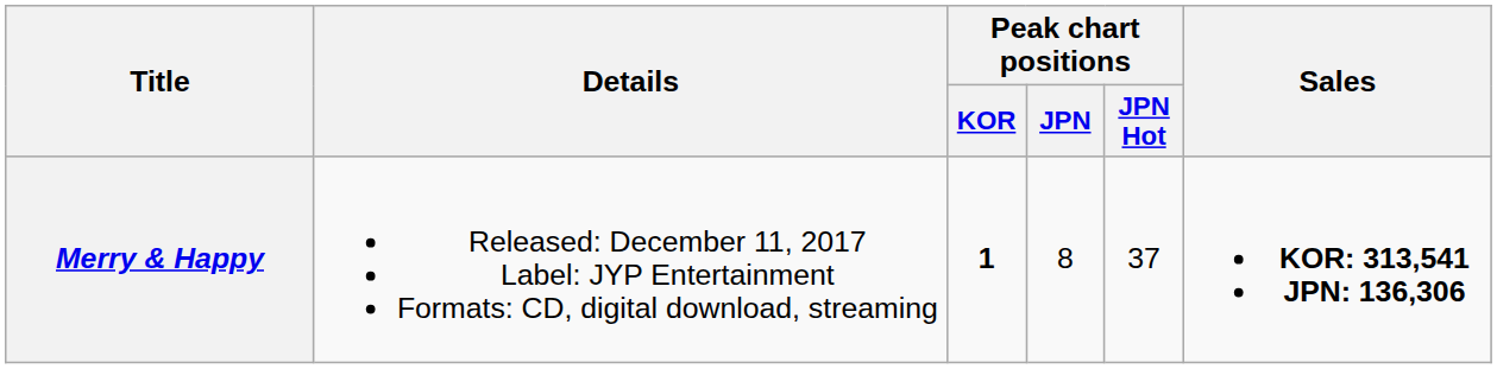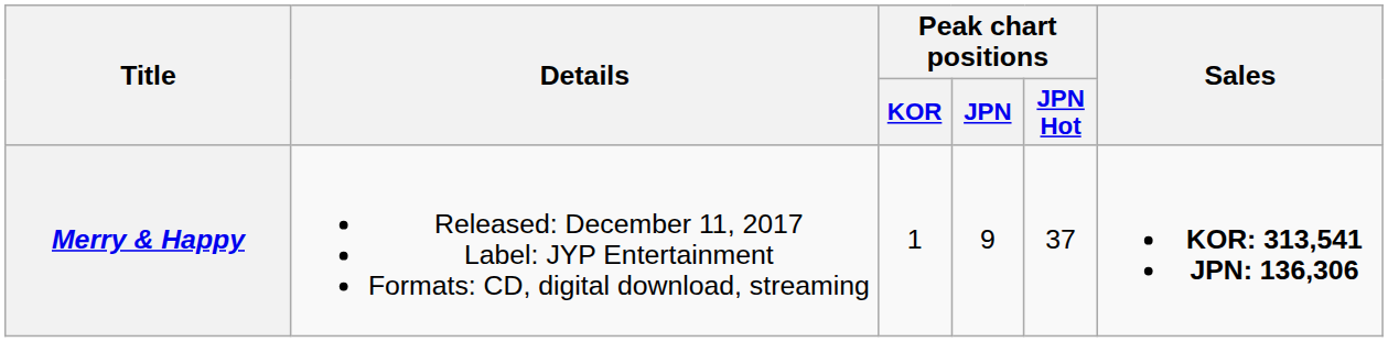Merry & Happy | Peak chart positions / KOR: bold -> normal
Merry & Happy | Peak chart positions / JPN: 8 -> 9
